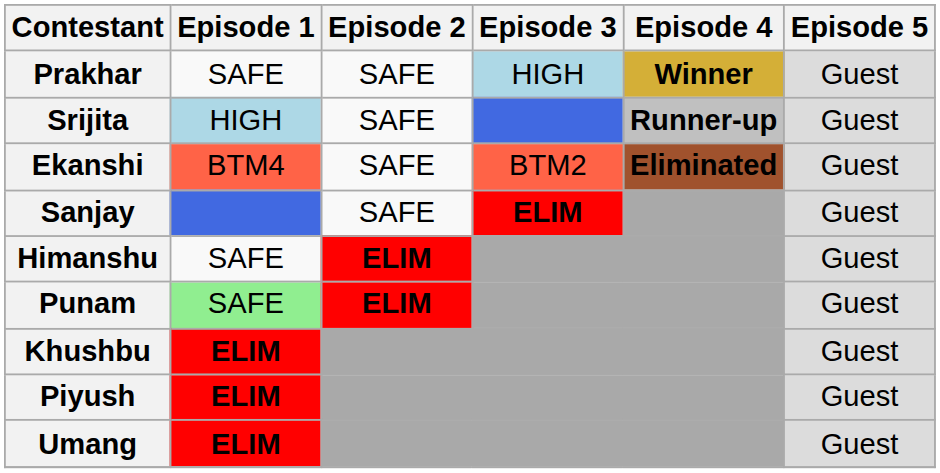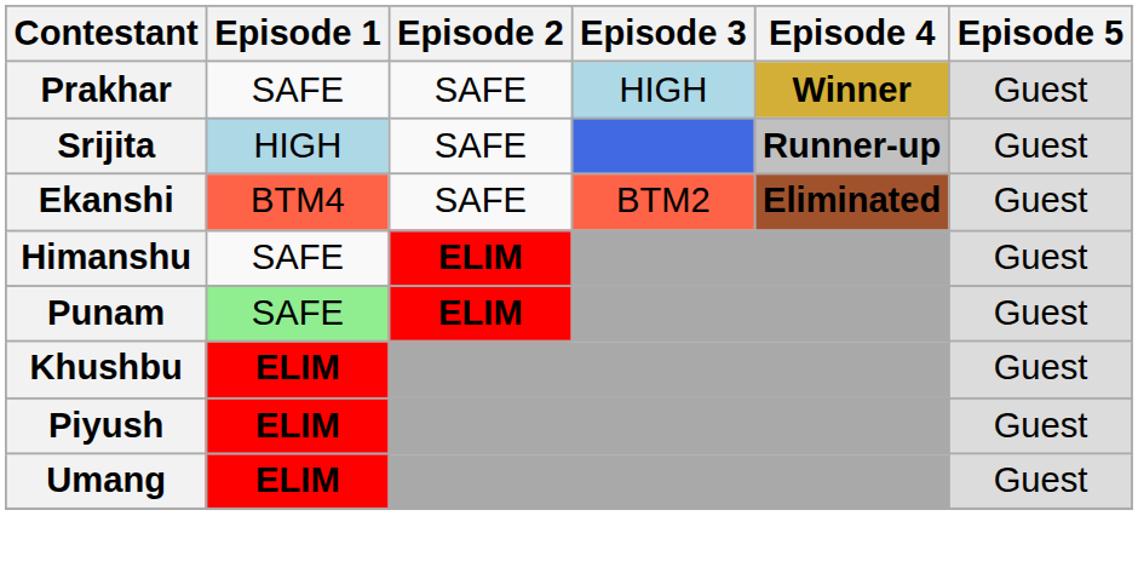- row: Sanjay | SAFE | ELIM | Guest
